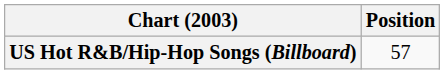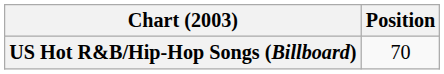US Hot R&B/Hip-Hop Songs (Billboard) | Position: 57 -> 70
